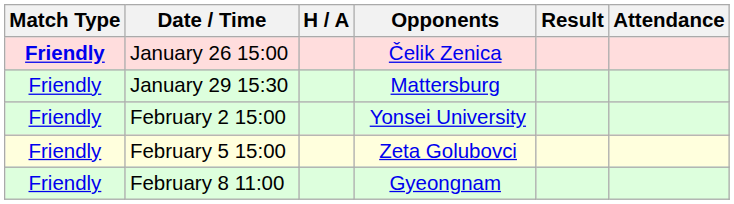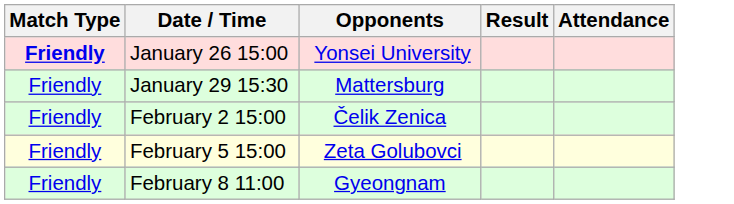- column: H / A
January 26 15:00 | Opponents: Čelik Zenica -> Yonsei University
February 2 15:00 | Opponents: Yonsei University -> Čelik Zenica
